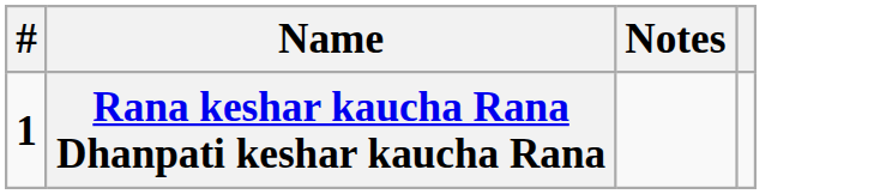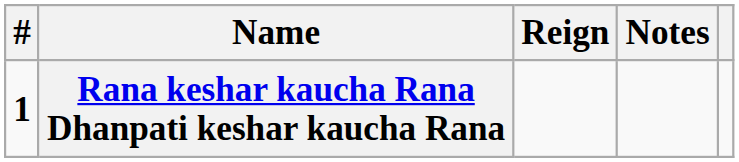+ column: Reign
